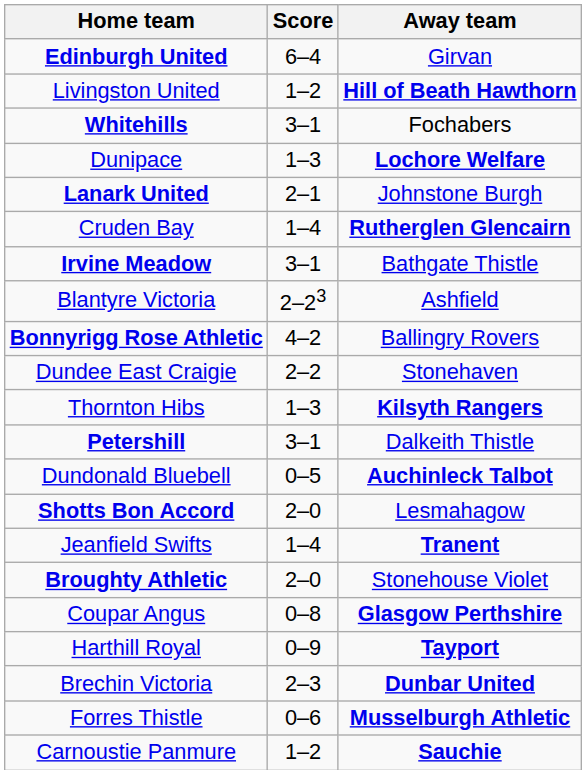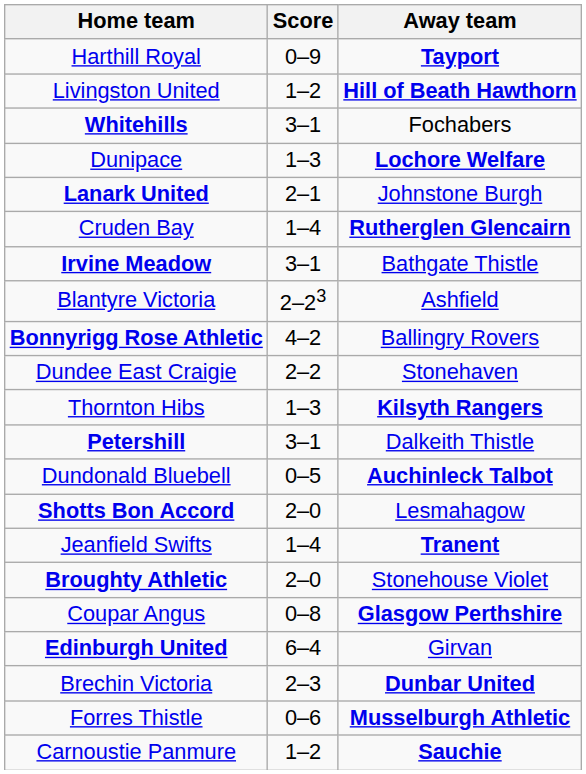rows swapped: Harthill Royal <-> Edinburgh United
